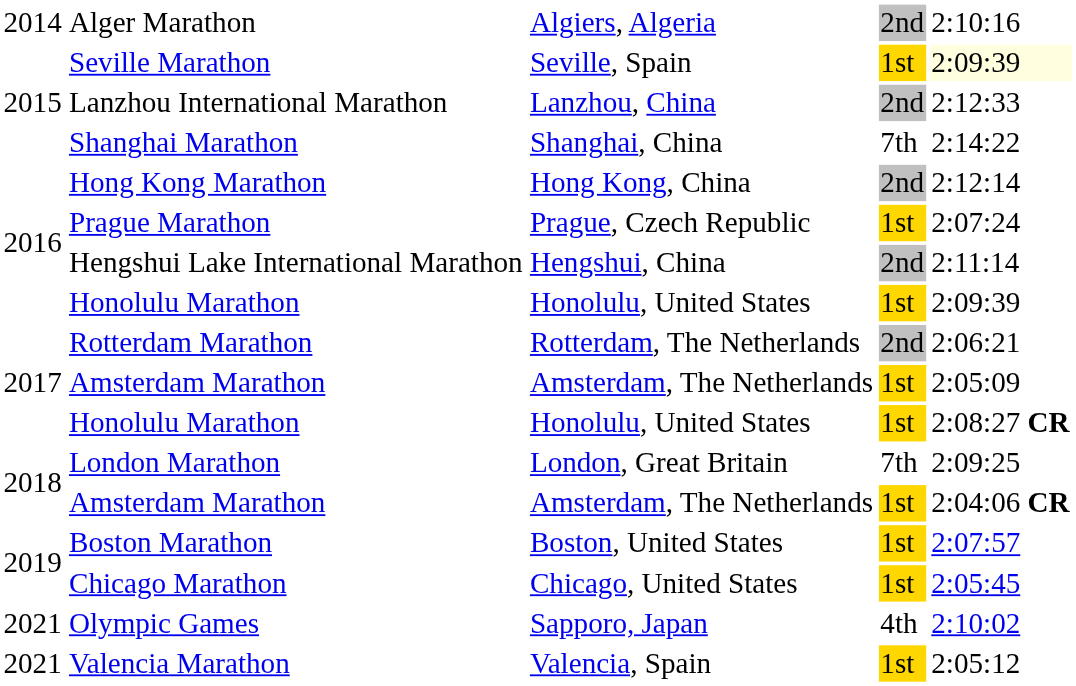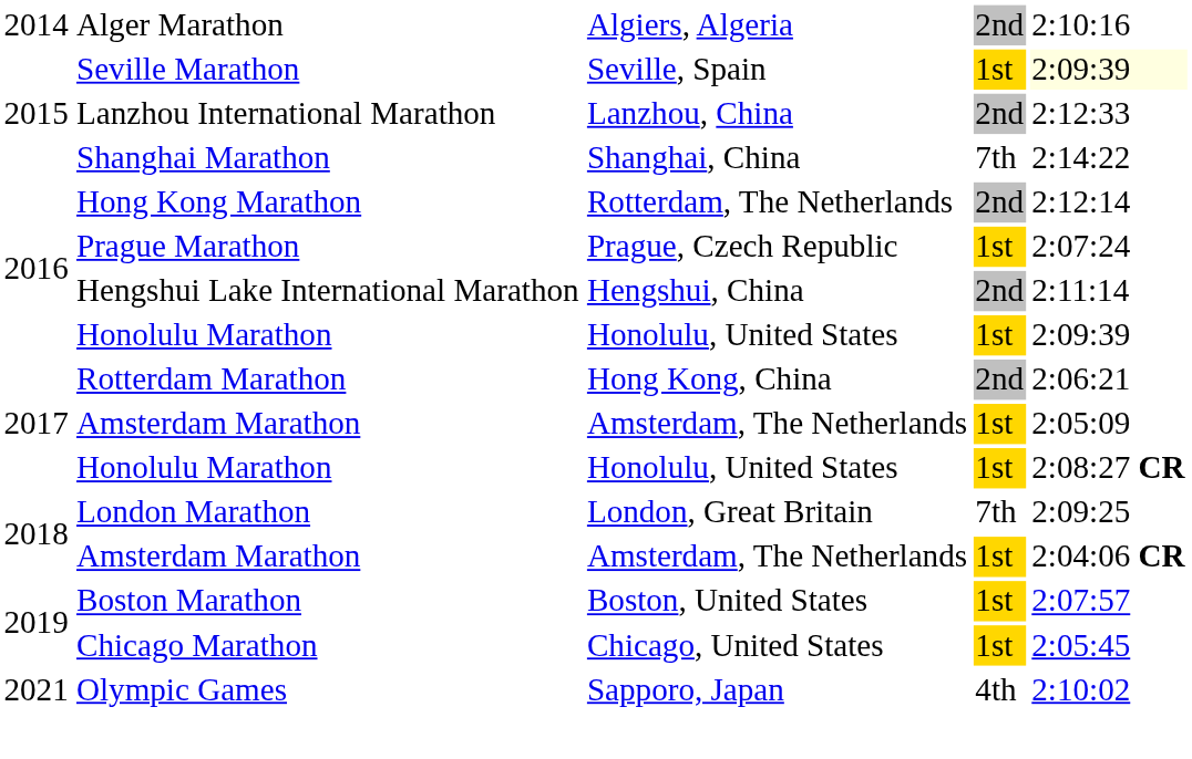Hong Kong Marathon | column 3: Hong Kong, China -> Rotterdam, The Netherlands
Rotterdam Marathon | column 3: Rotterdam, The Netherlands -> Hong Kong, China
- row: 2021 | Valencia Marathon | Valencia, Spain | 1st | 2:05:12
